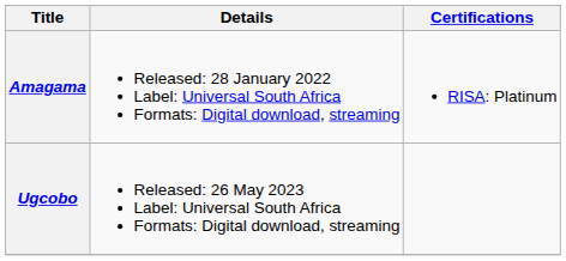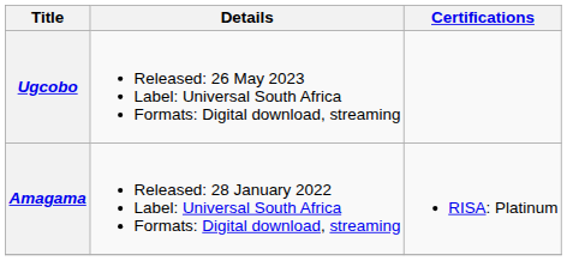rows swapped: Amagama <-> Ugcobo
